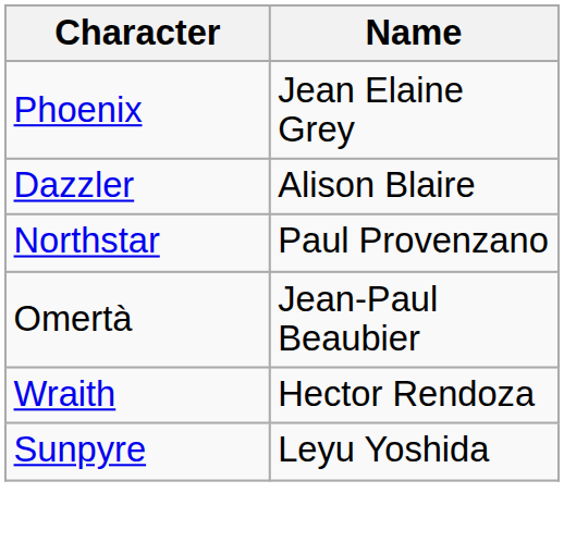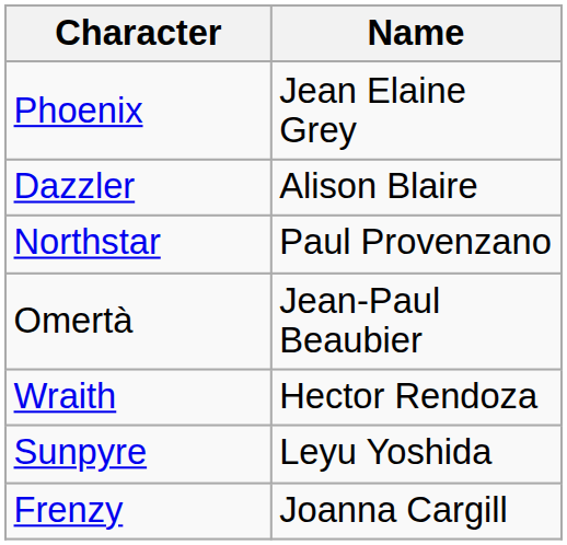+ row: Frenzy | Joanna Cargill
